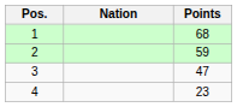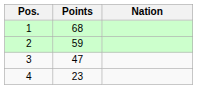columns swapped: Nation <-> Points
